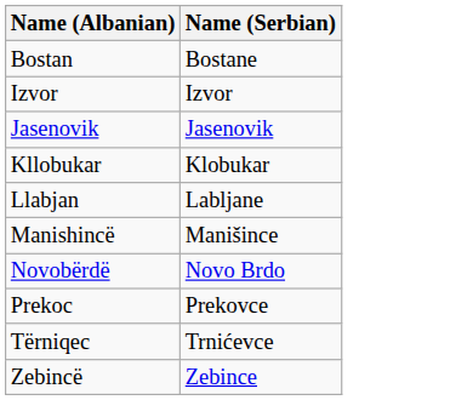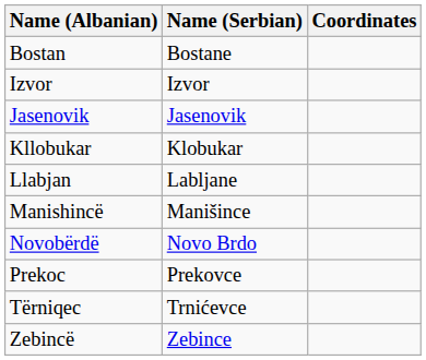+ column: Coordinates
